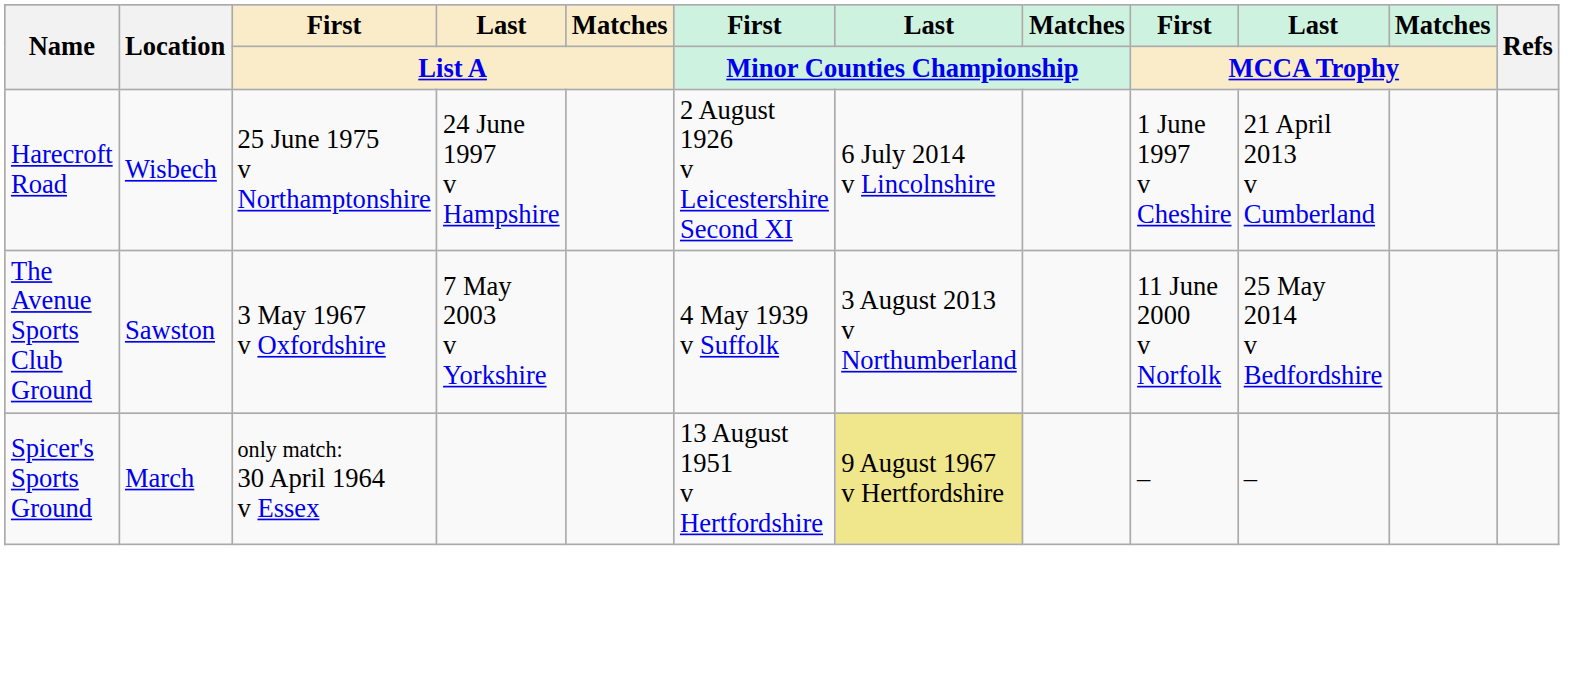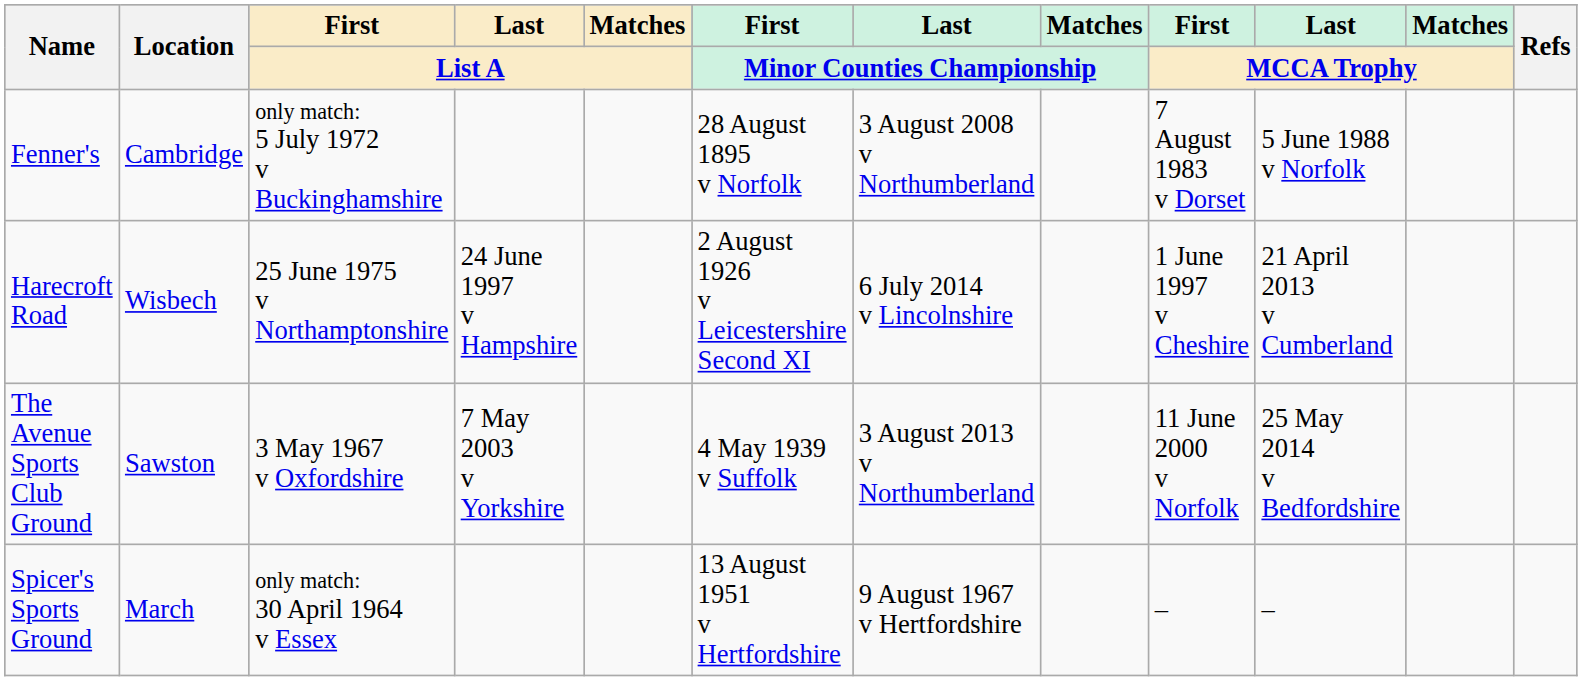+ row: Fenner's | Cambridge | only match: 5 July 1972 v Buckinghamshire | 28 August 1895 v Norfolk | 3 August 2008 v Northumberland | 7 August 1983 v Dorset | 5 June 1988 v Norfolk
Spicer's Sports Ground | Last / Minor Counties Championship: khaki background -> no background
